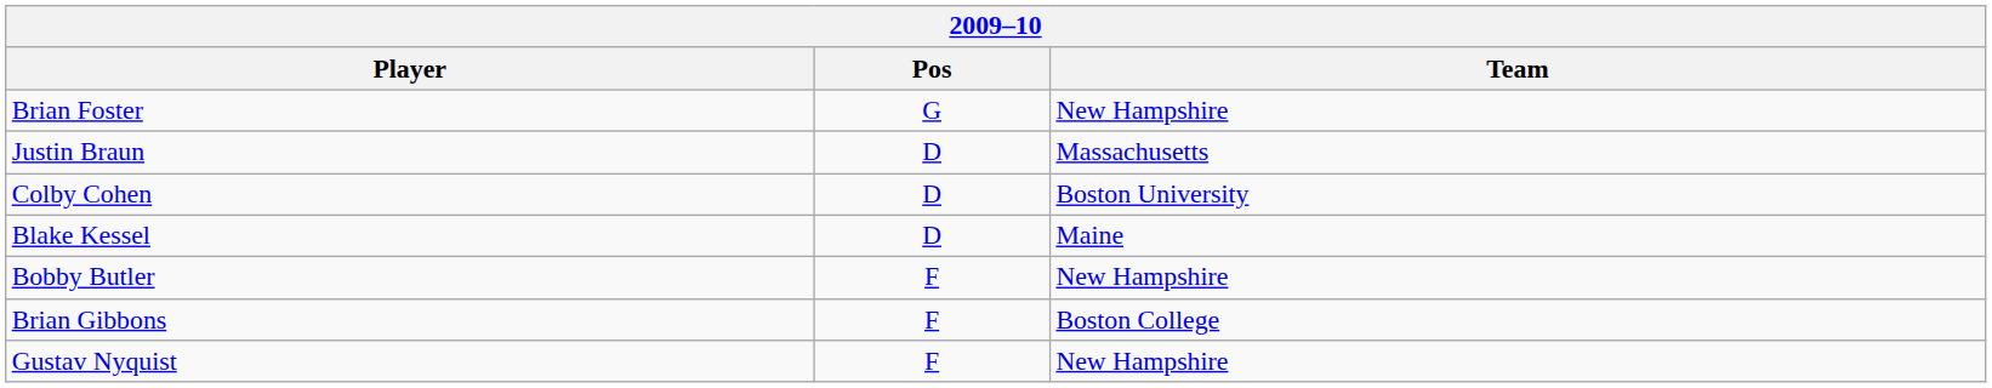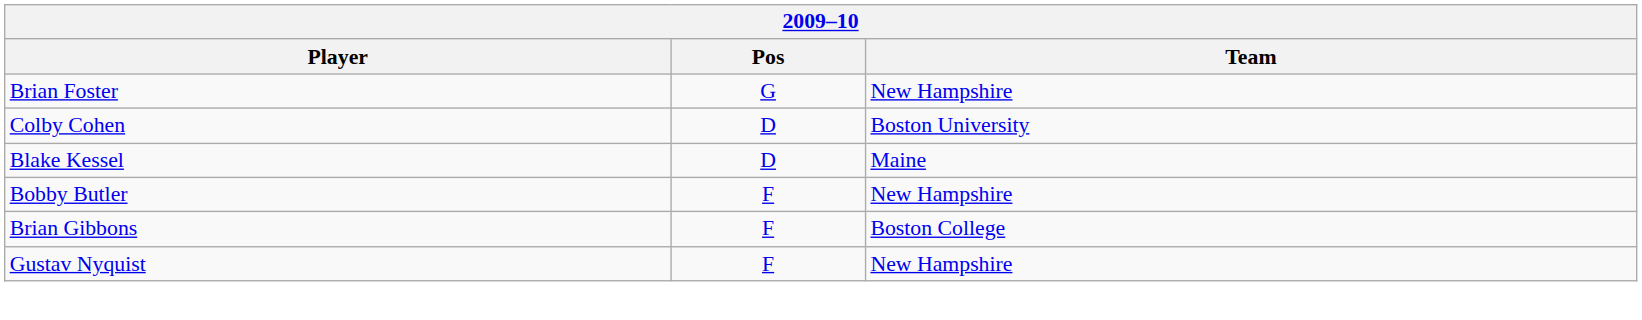- row: Justin Braun | D | Massachusetts
